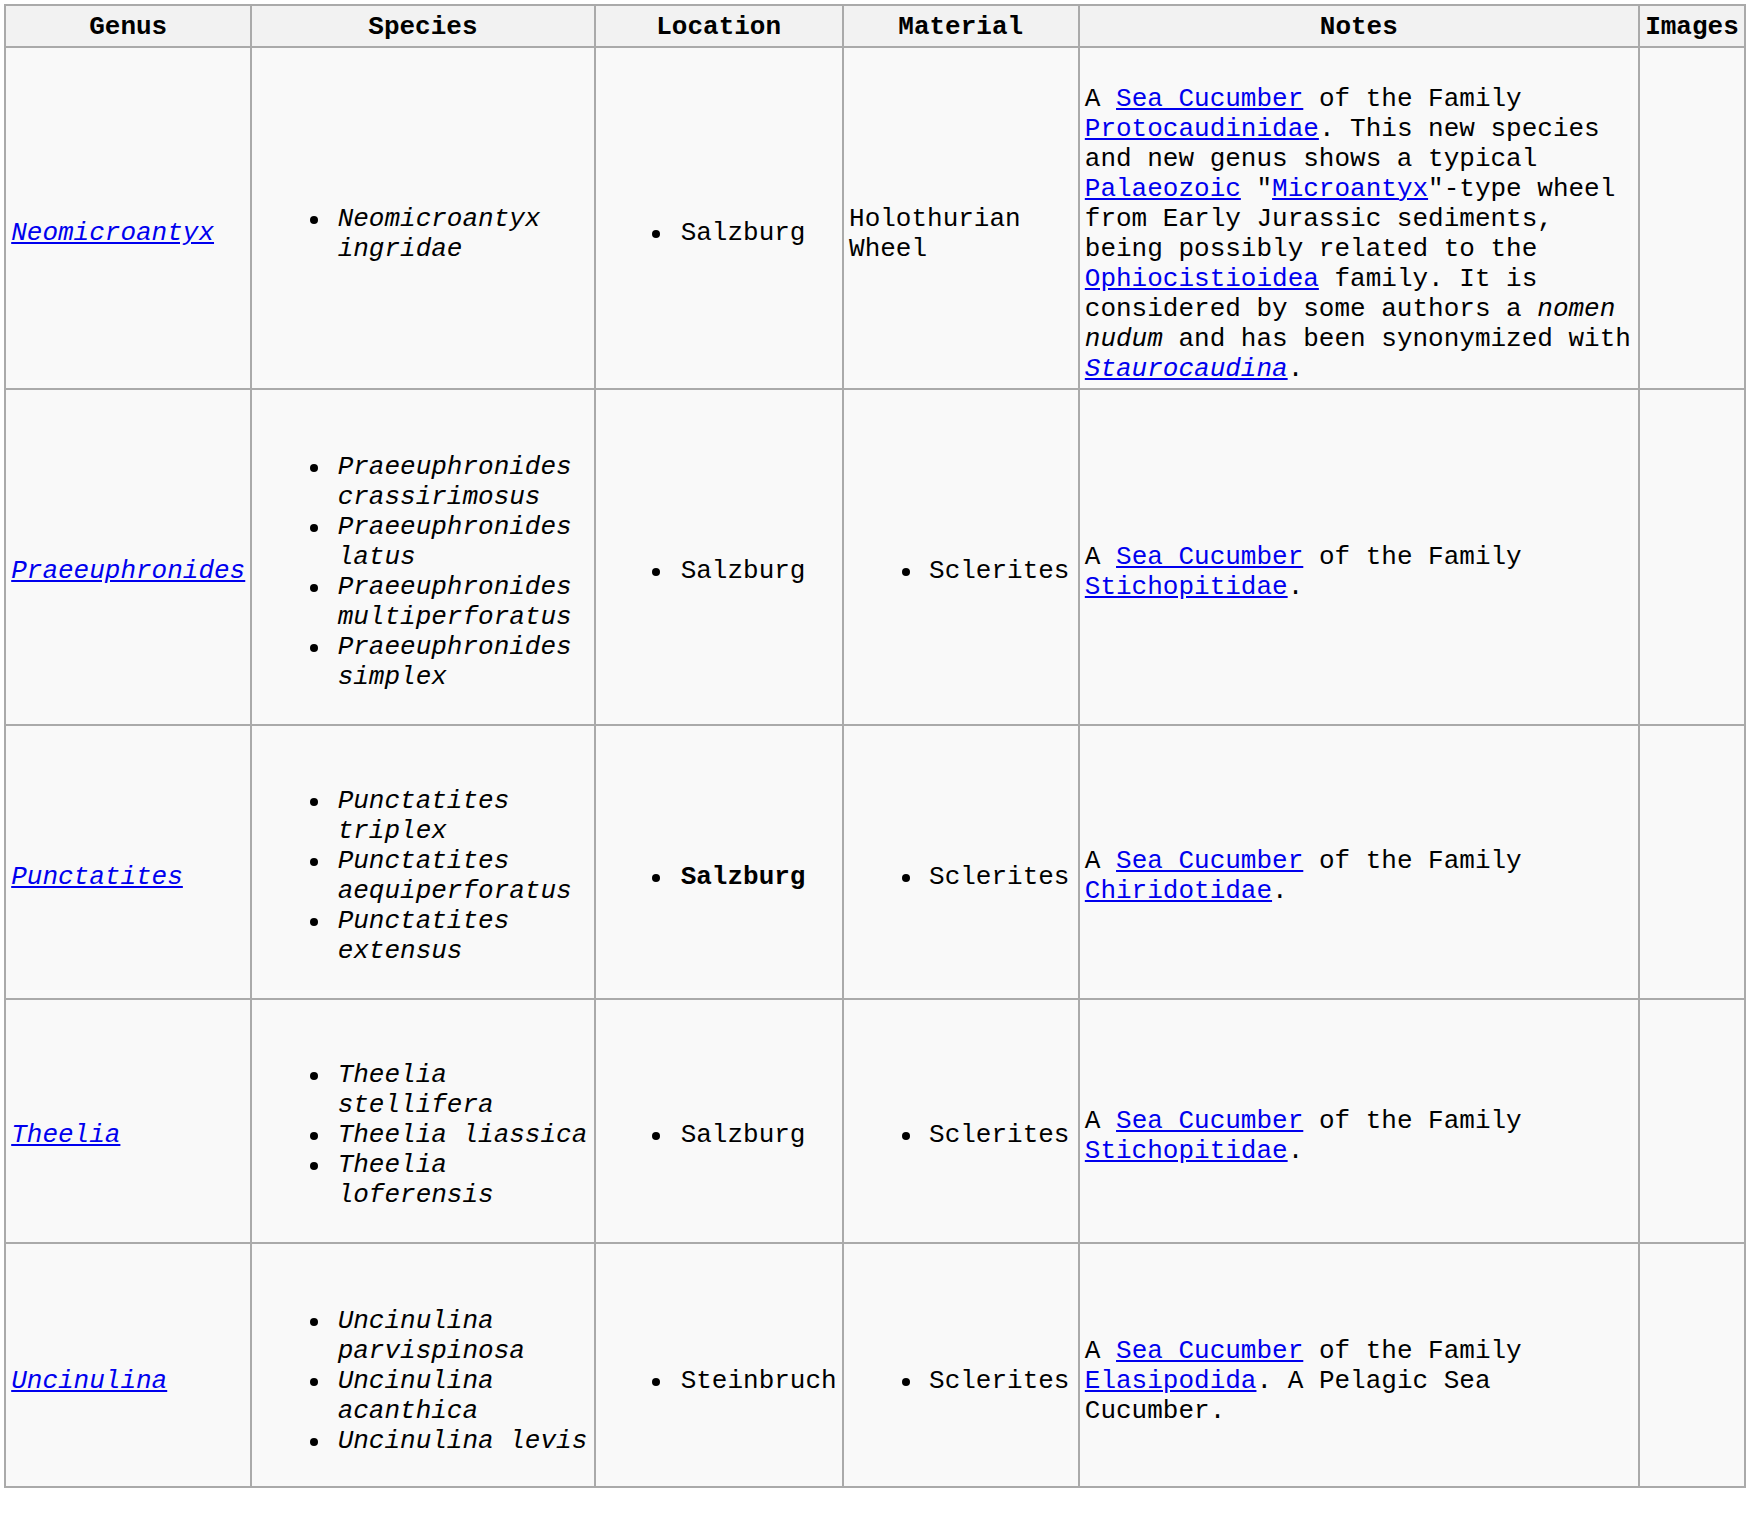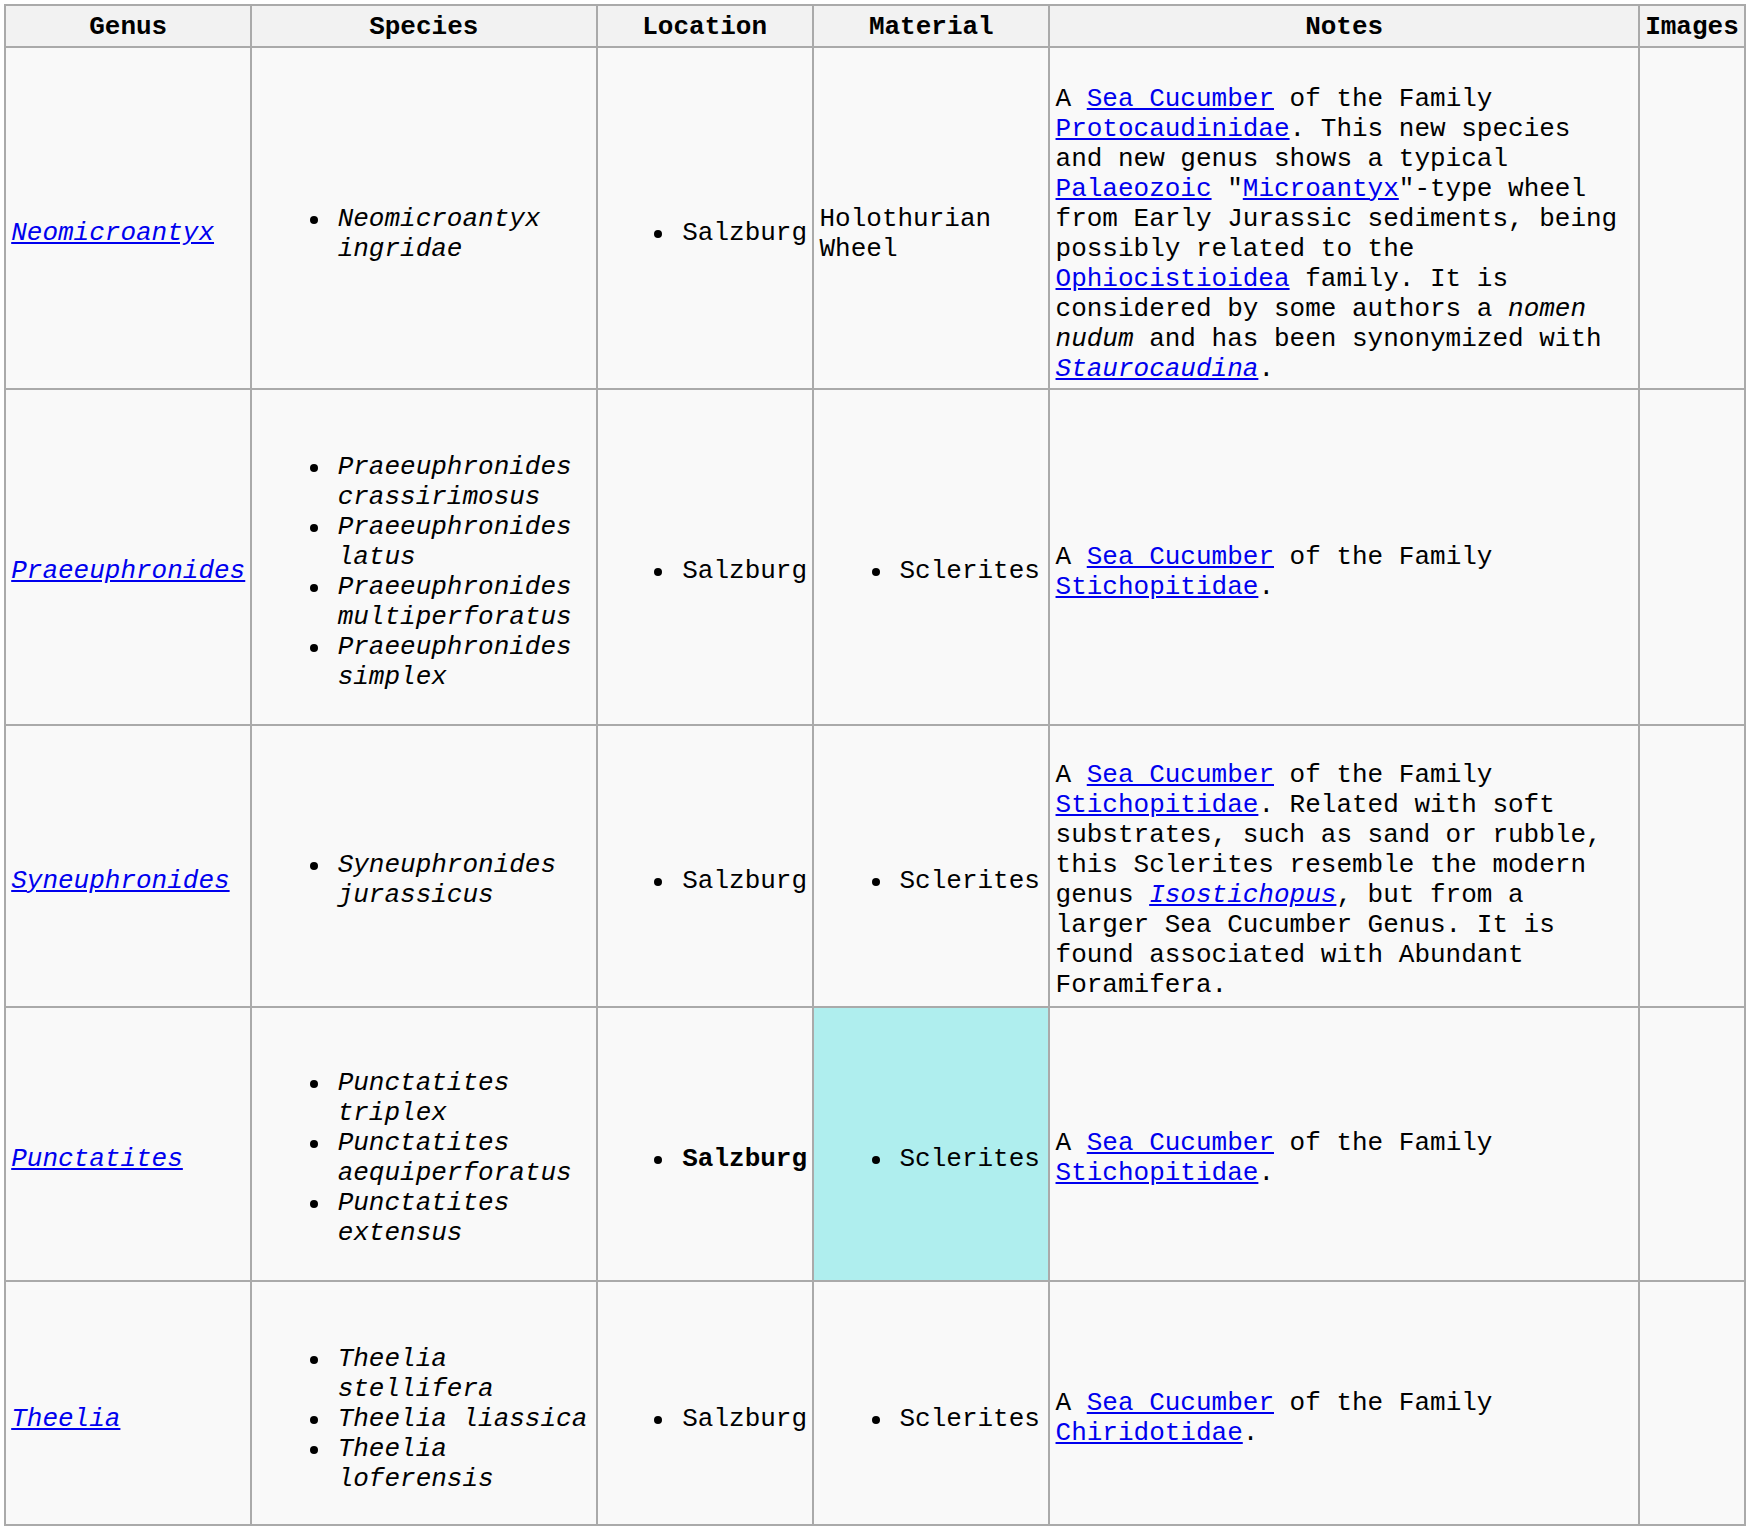+ row: Syneuphronides | Syneuphronides jurassicus | Salzburg | Sclerites | A Sea Cucumber of the Family Stichopitidae. Related with soft substrates, such as sand or rubble, this Sclerites resemble the modern genus Isostichopus, but from a larger Sea Cucumber Genus. It is found associated with Abundant Foramifera.
Punctatites | Material: no background -> paleturquoise background
Punctatites | Notes: A Sea Cucumber of the Family Chiridotidae. -> A Sea Cucumber of the Family Stichopitidae.
Theelia | Notes: A Sea Cucumber of the Family Stichopitidae. -> A Sea Cucumber of the Family Chiridotidae.
- row: Uncinulina | Uncinulina parvispinosa Uncinulina acanthica Uncinulina levis | Steinbruch | Sclerites | A Sea Cucumber of the Family Elasipodida. A Pelagic Sea Cucumber.
